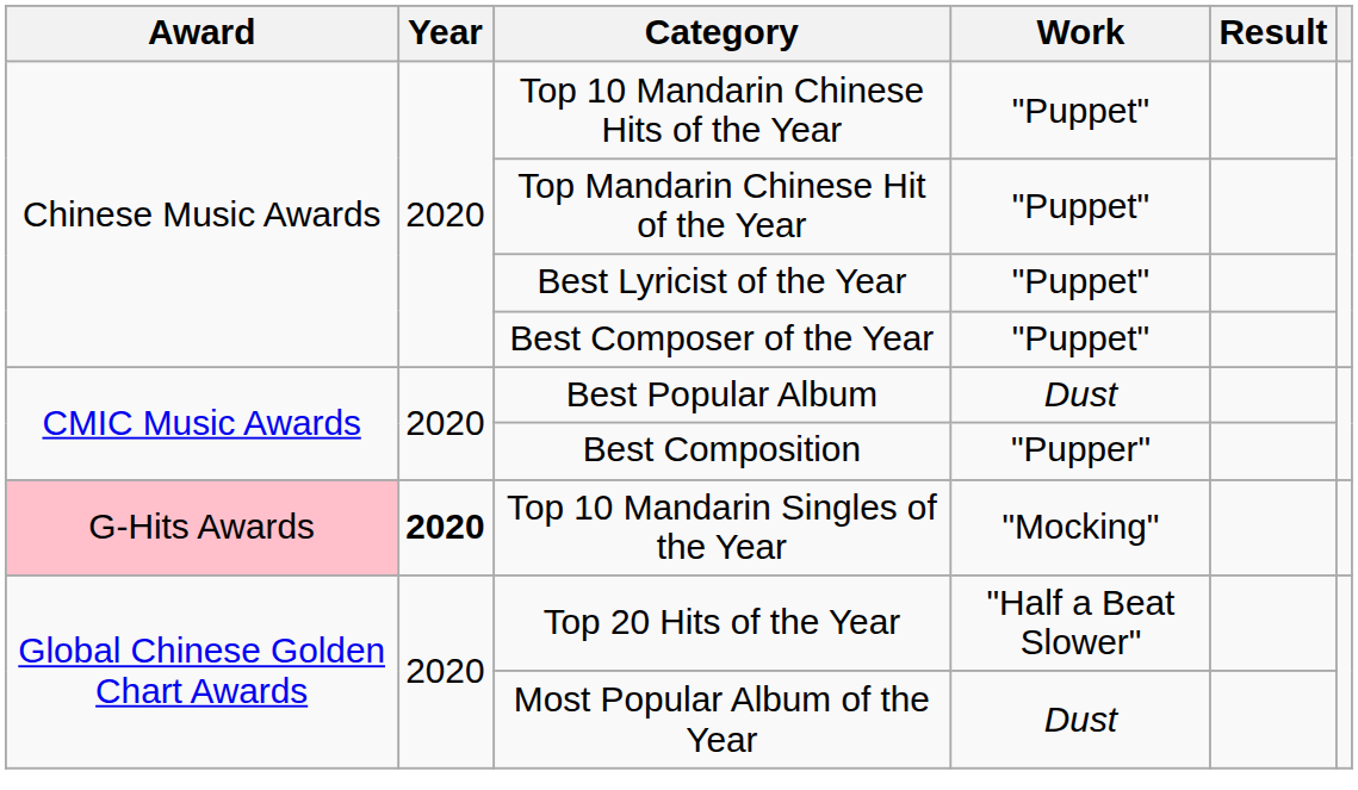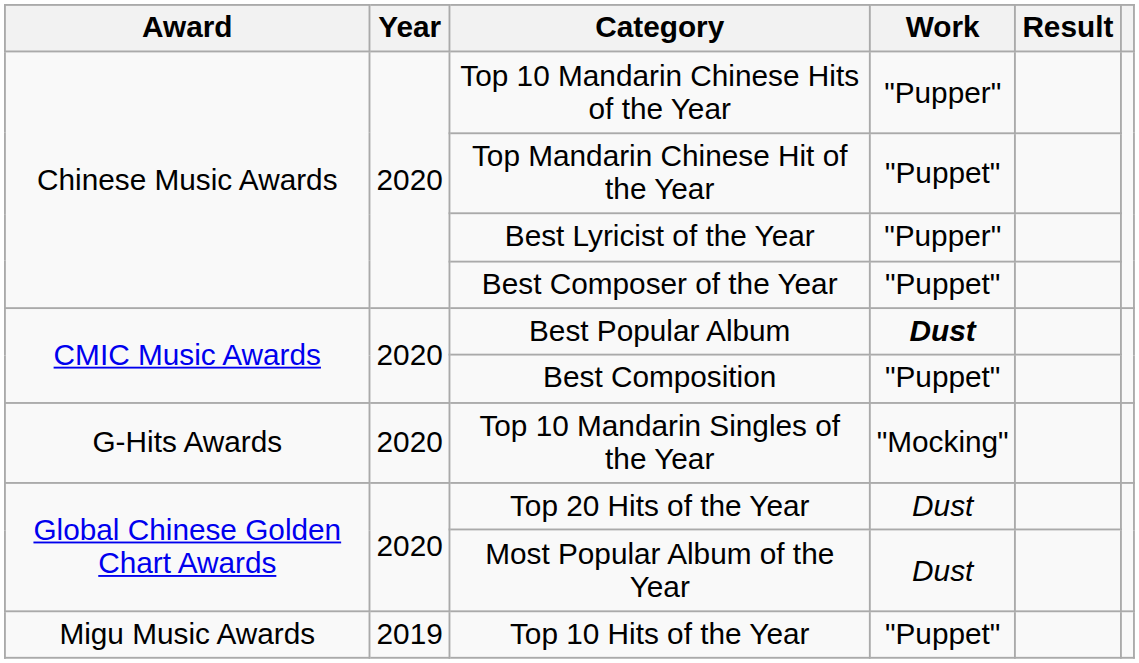Top 10 Mandarin Chinese Hits of the Year | Work: "Puppet" -> "Pupper"
Best Lyricist of the Year | Work: "Puppet" -> "Pupper"
Best Popular Album | Work: normal -> bold
Best Composition | Work: "Pupper" -> "Puppet"
Top 10 Mandarin Singles of the Year | Award: pink background -> no background
Top 10 Mandarin Singles of the Year | Year: bold -> normal
Top 20 Hits of the Year | Work: "Half a Beat Slower" -> Dust
+ row: Migu Music Awards | 2019 | Top 10 Hits of the Year | "Puppet"
